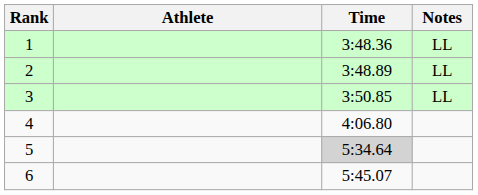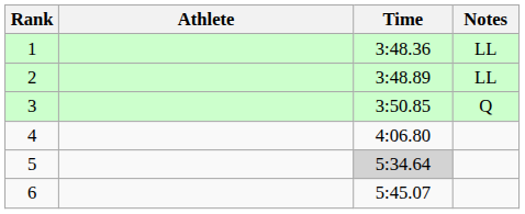3 | Notes: LL -> Q
